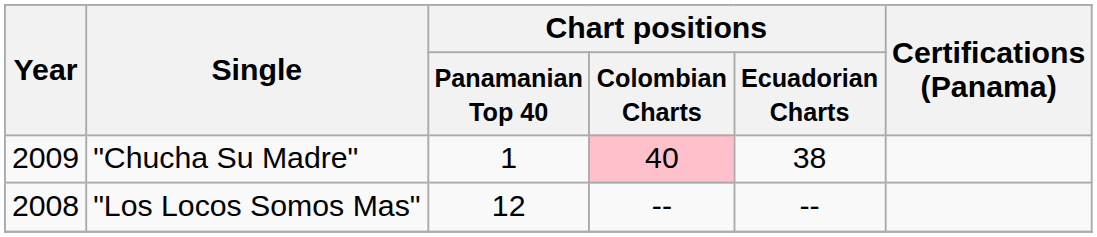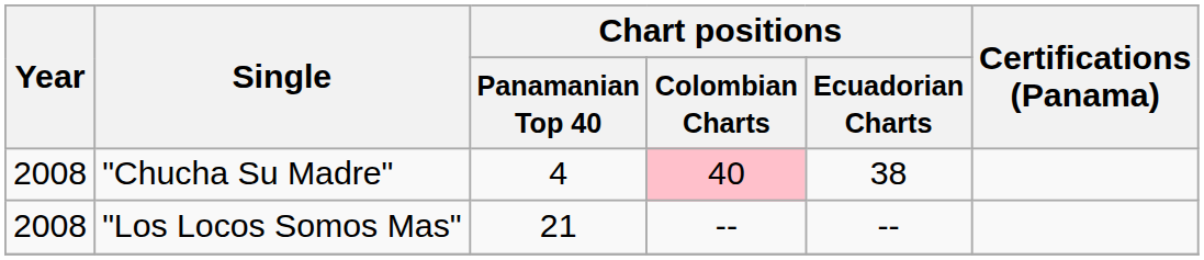"Chucha Su Madre" | Year: 2009 -> 2008
"Chucha Su Madre" | Chart positions / Panamanian Top 40: 1 -> 4
"Los Locos Somos Mas" | Chart positions / Panamanian Top 40: 12 -> 21
